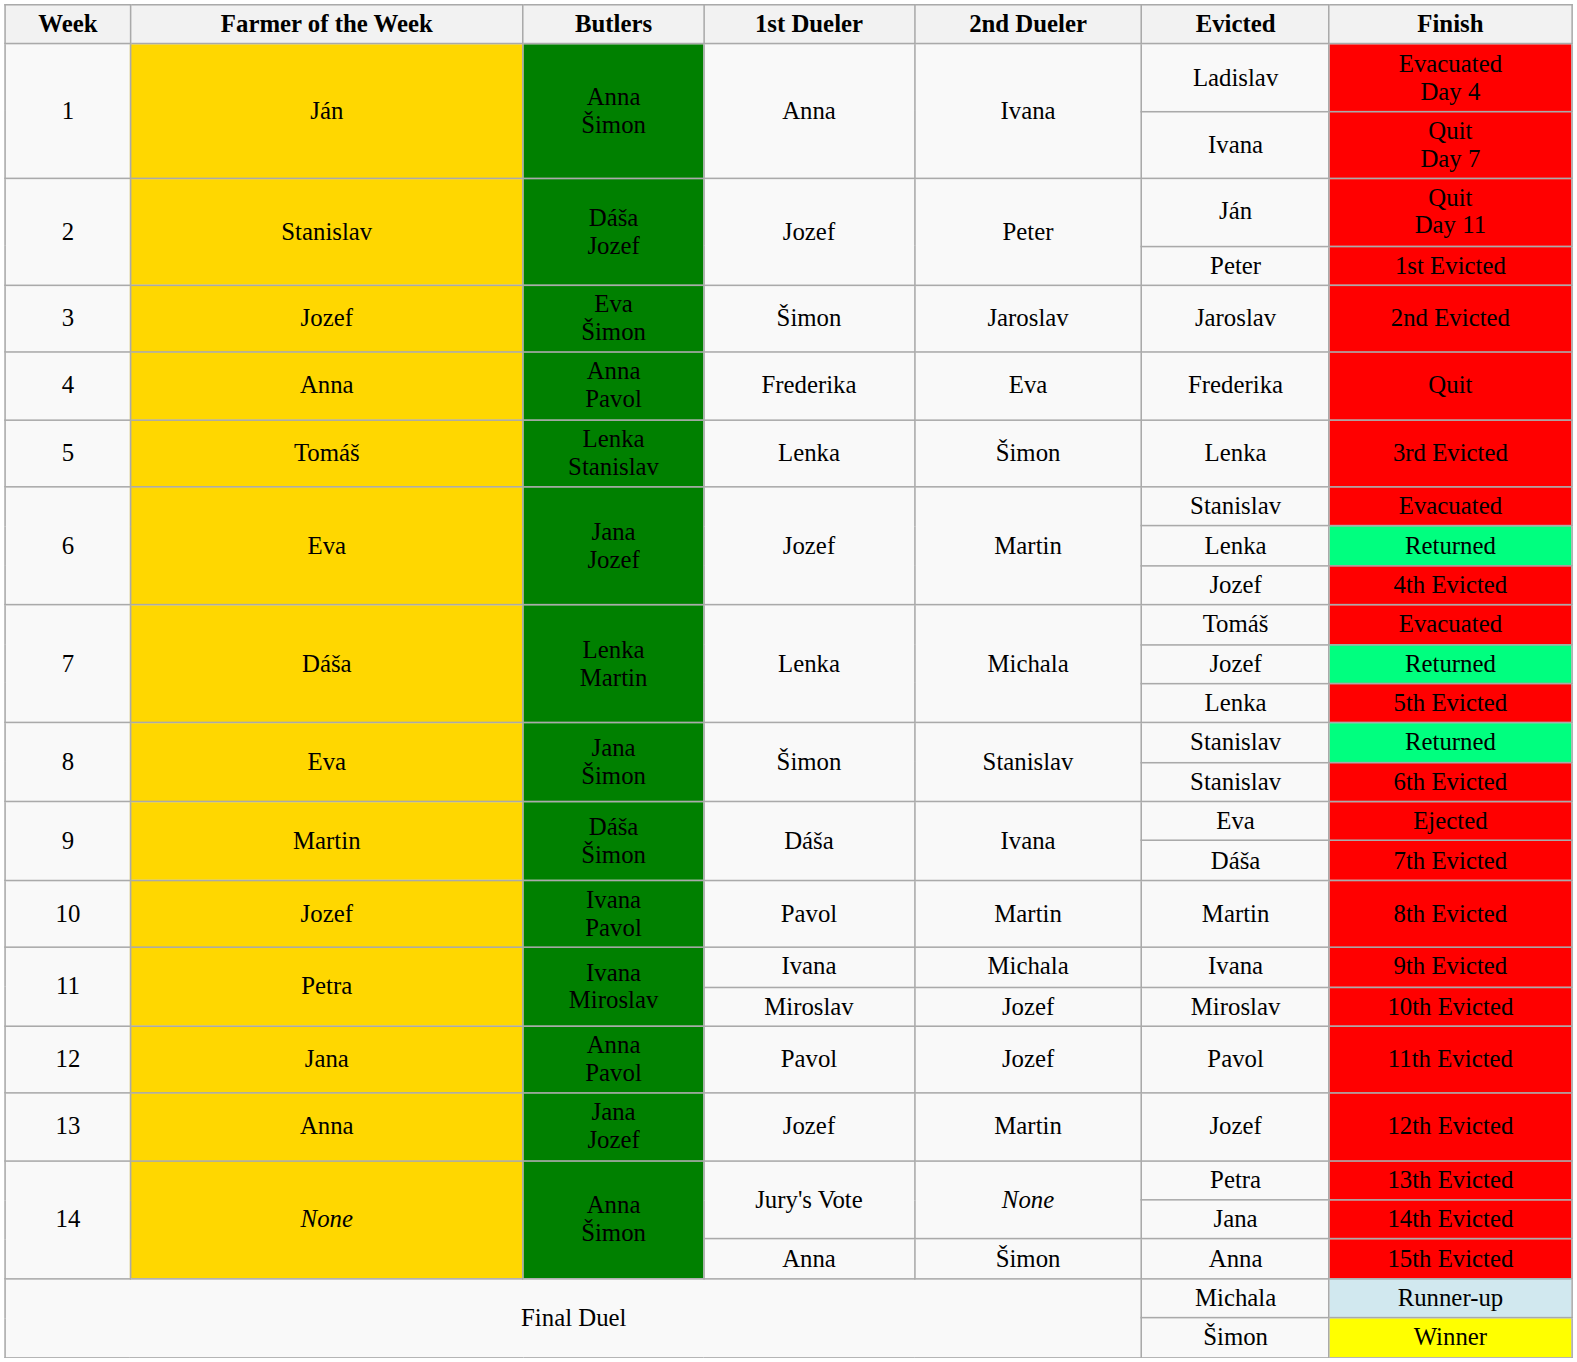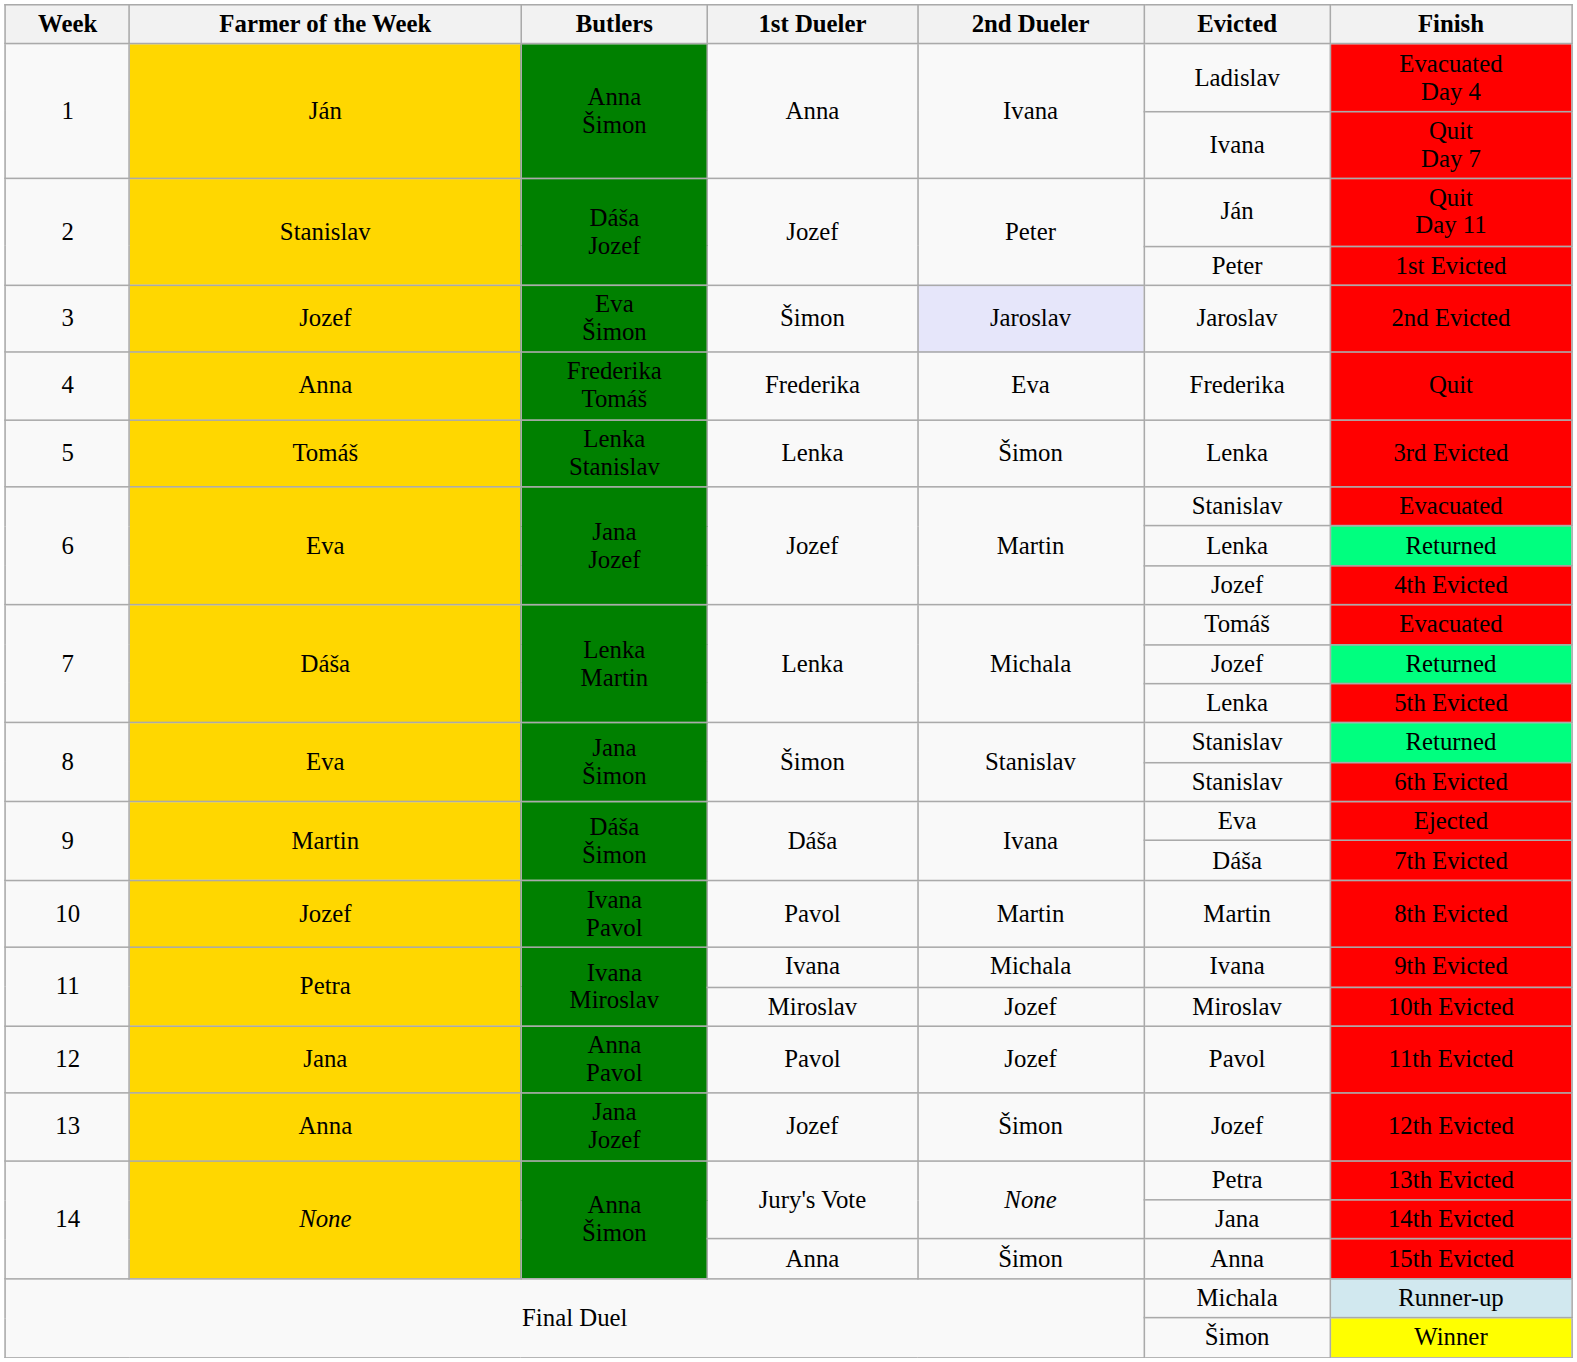3 | 2nd Dueler: no background -> lavender background
4 | Butlers: Anna Pavol -> Frederika Tomáš
13 | 2nd Dueler: Martin -> Šimon
